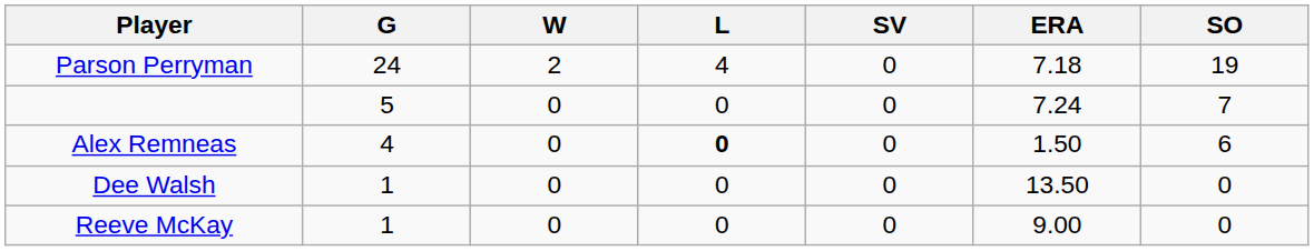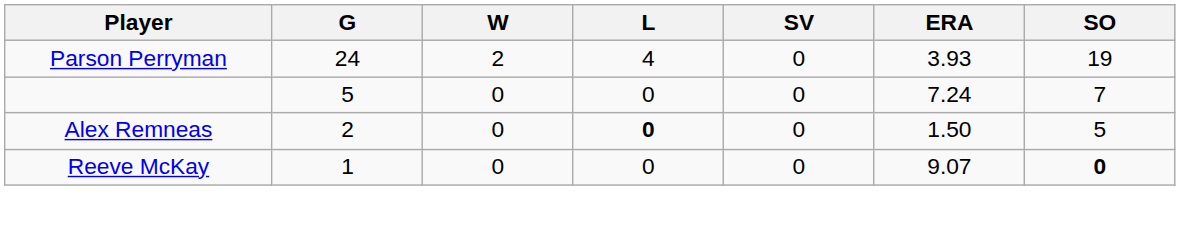Parson Perryman | ERA: 7.18 -> 3.93
Alex Remneas | G: 4 -> 2
Alex Remneas | SO: 6 -> 5
- row: Dee Walsh | 1 | 0 | 0 | 0 | 13.50 | 0
Reeve McKay | ERA: 9.00 -> 9.07
Reeve McKay | SO: normal -> bold
